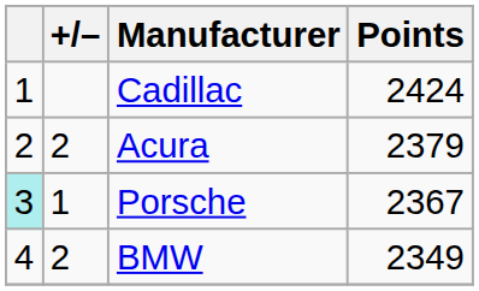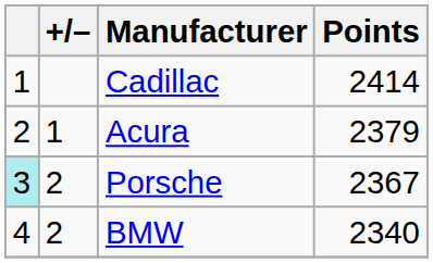Cadillac | Points: 2424 -> 2414
Acura | +/–: 2 -> 1
Porsche | +/–: 1 -> 2
BMW | Points: 2349 -> 2340
